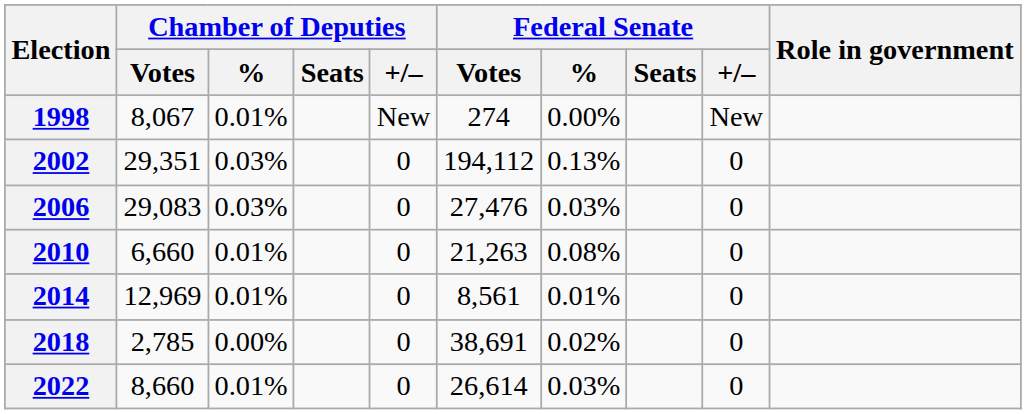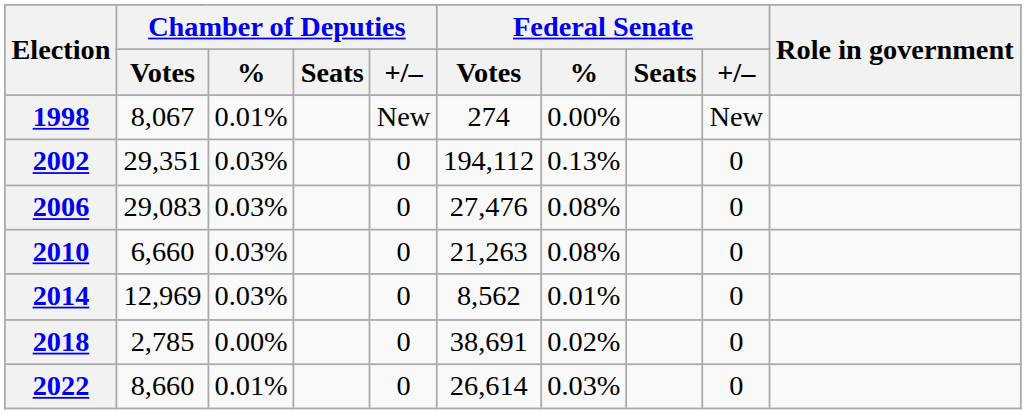2006 | Federal Senate / %: 0.03% -> 0.08%
2010 | Chamber of Deputies / %: 0.01% -> 0.03%
2014 | Chamber of Deputies / %: 0.01% -> 0.03%
2014 | Federal Senate / Votes: 8,561 -> 8,562
